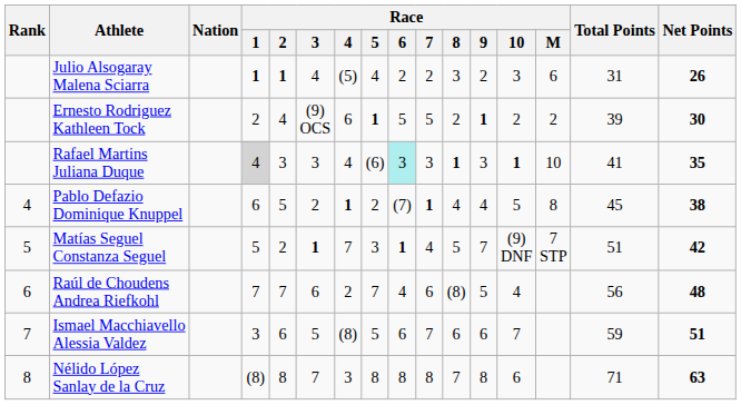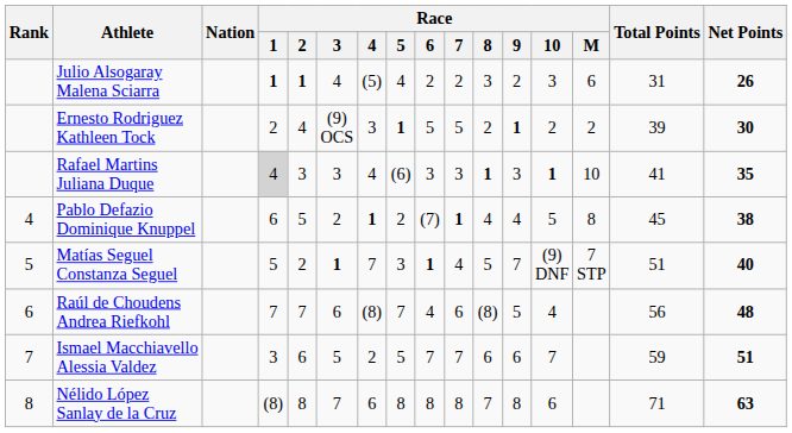Ernesto Rodriguez Kathleen Tock | Race / 4: 6 -> 3
Rafael Martins Juliana Duque | Race / 6: paleturquoise background -> no background
Matías Seguel Constanza Seguel | Net Points: 42 -> 40
Raúl de Choudens Andrea Riefkohl | Race / 4: 2 -> (8)
Ismael Macchiavello Alessia Valdez | Race / 4: (8) -> 2
Ismael Macchiavello Alessia Valdez | Race / 6: 6 -> 7
Nélido López Sanlay de la Cruz | Race / 4: 3 -> 6
